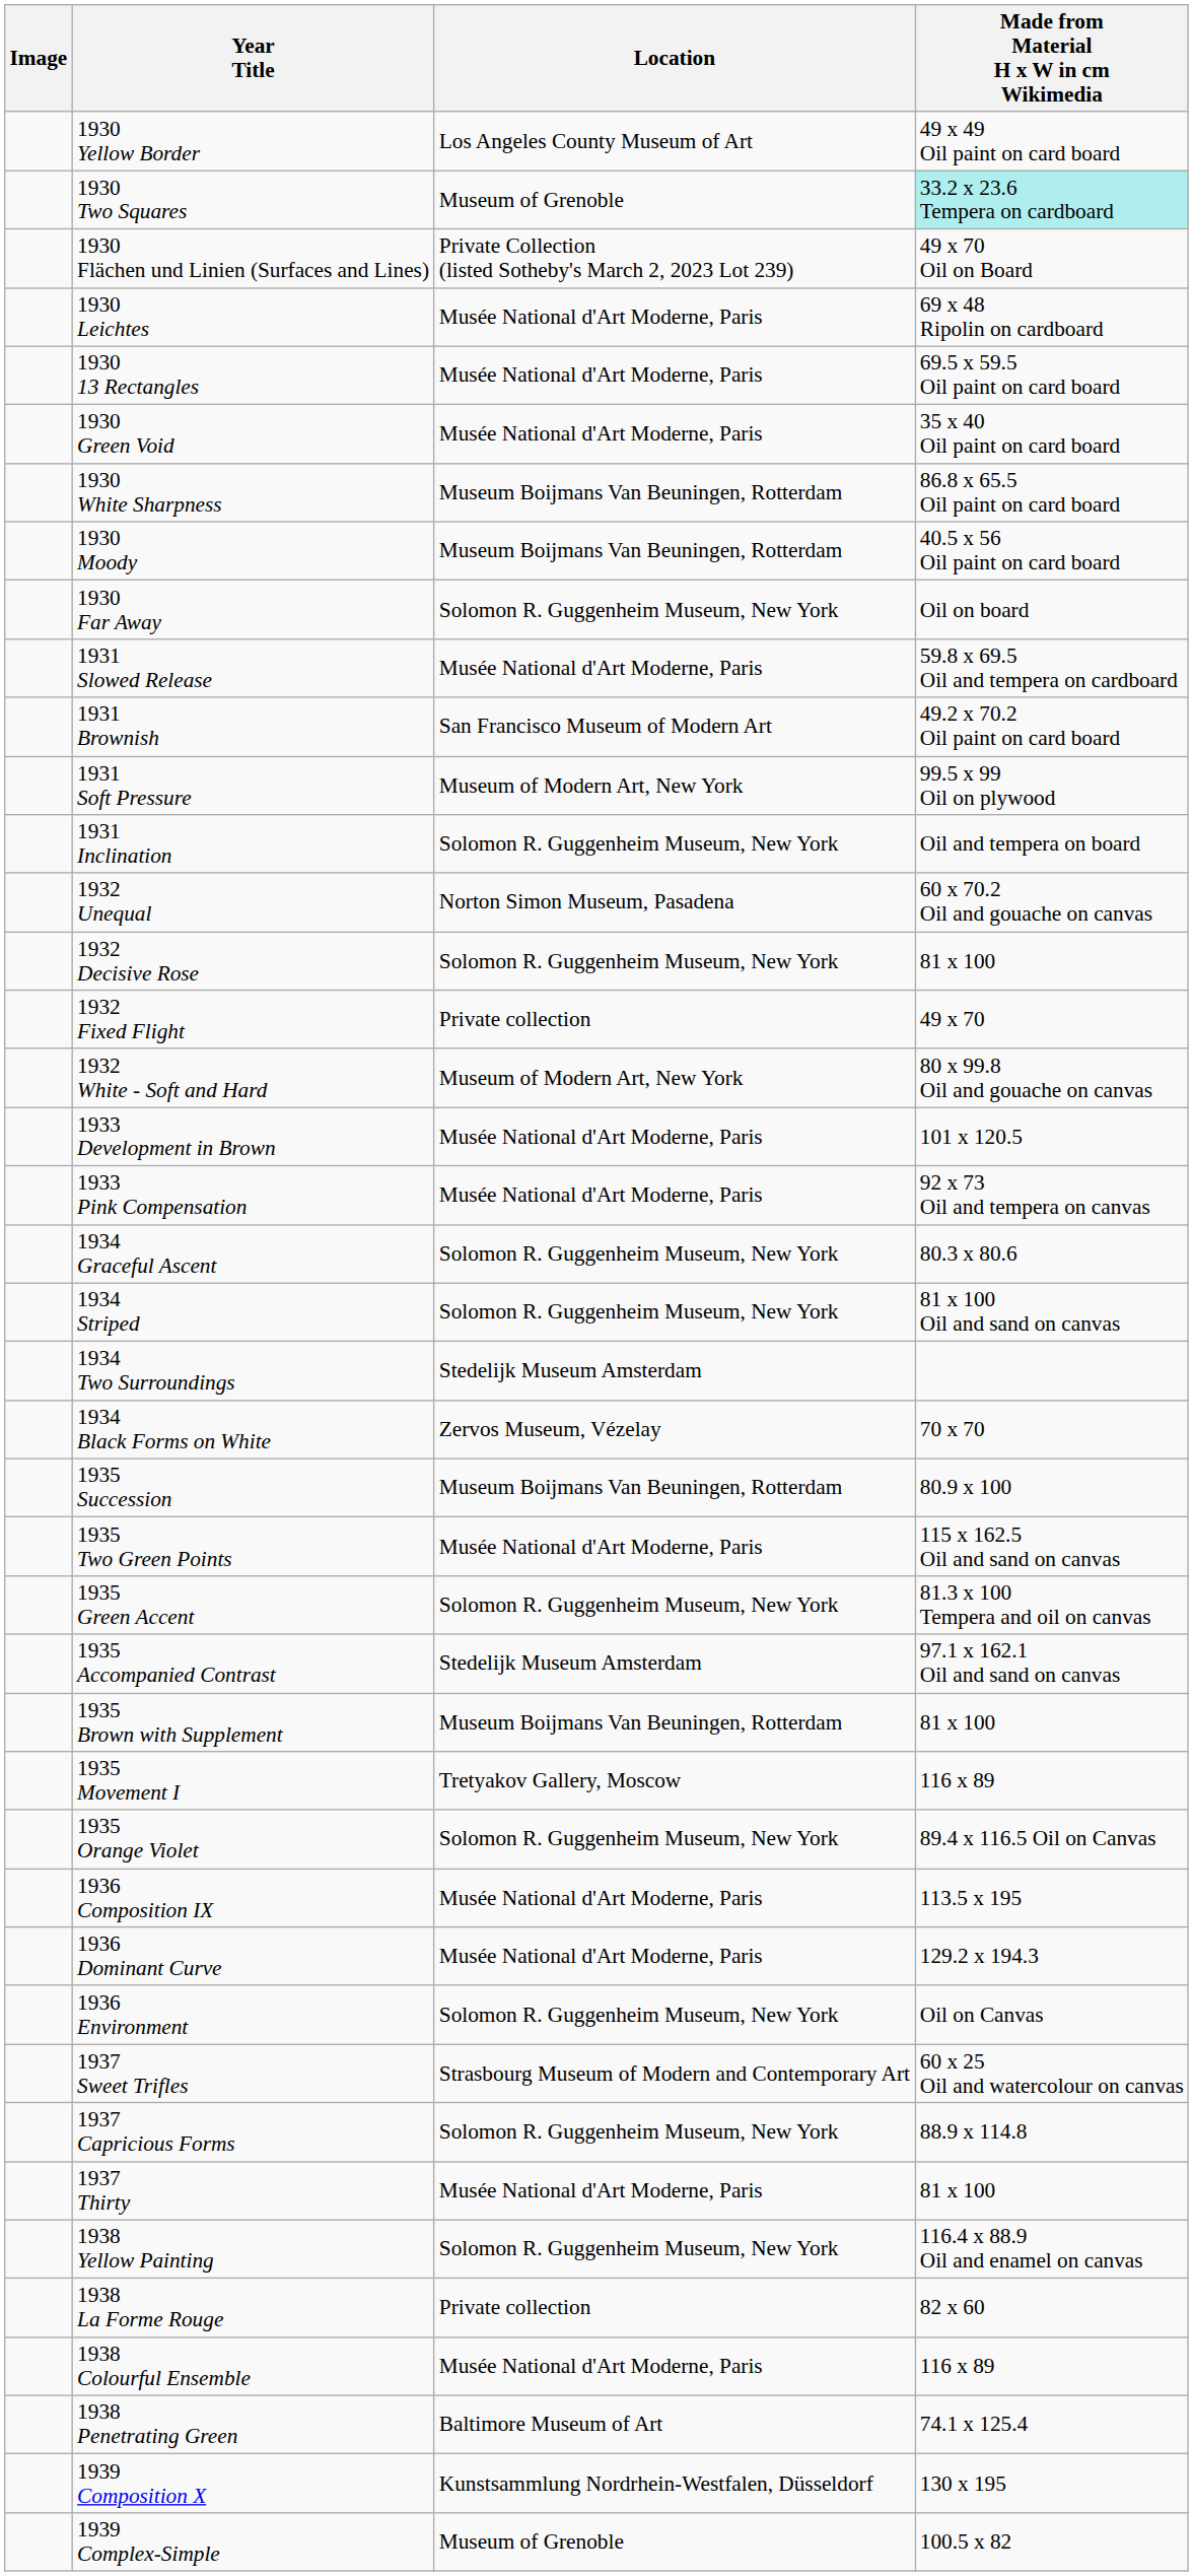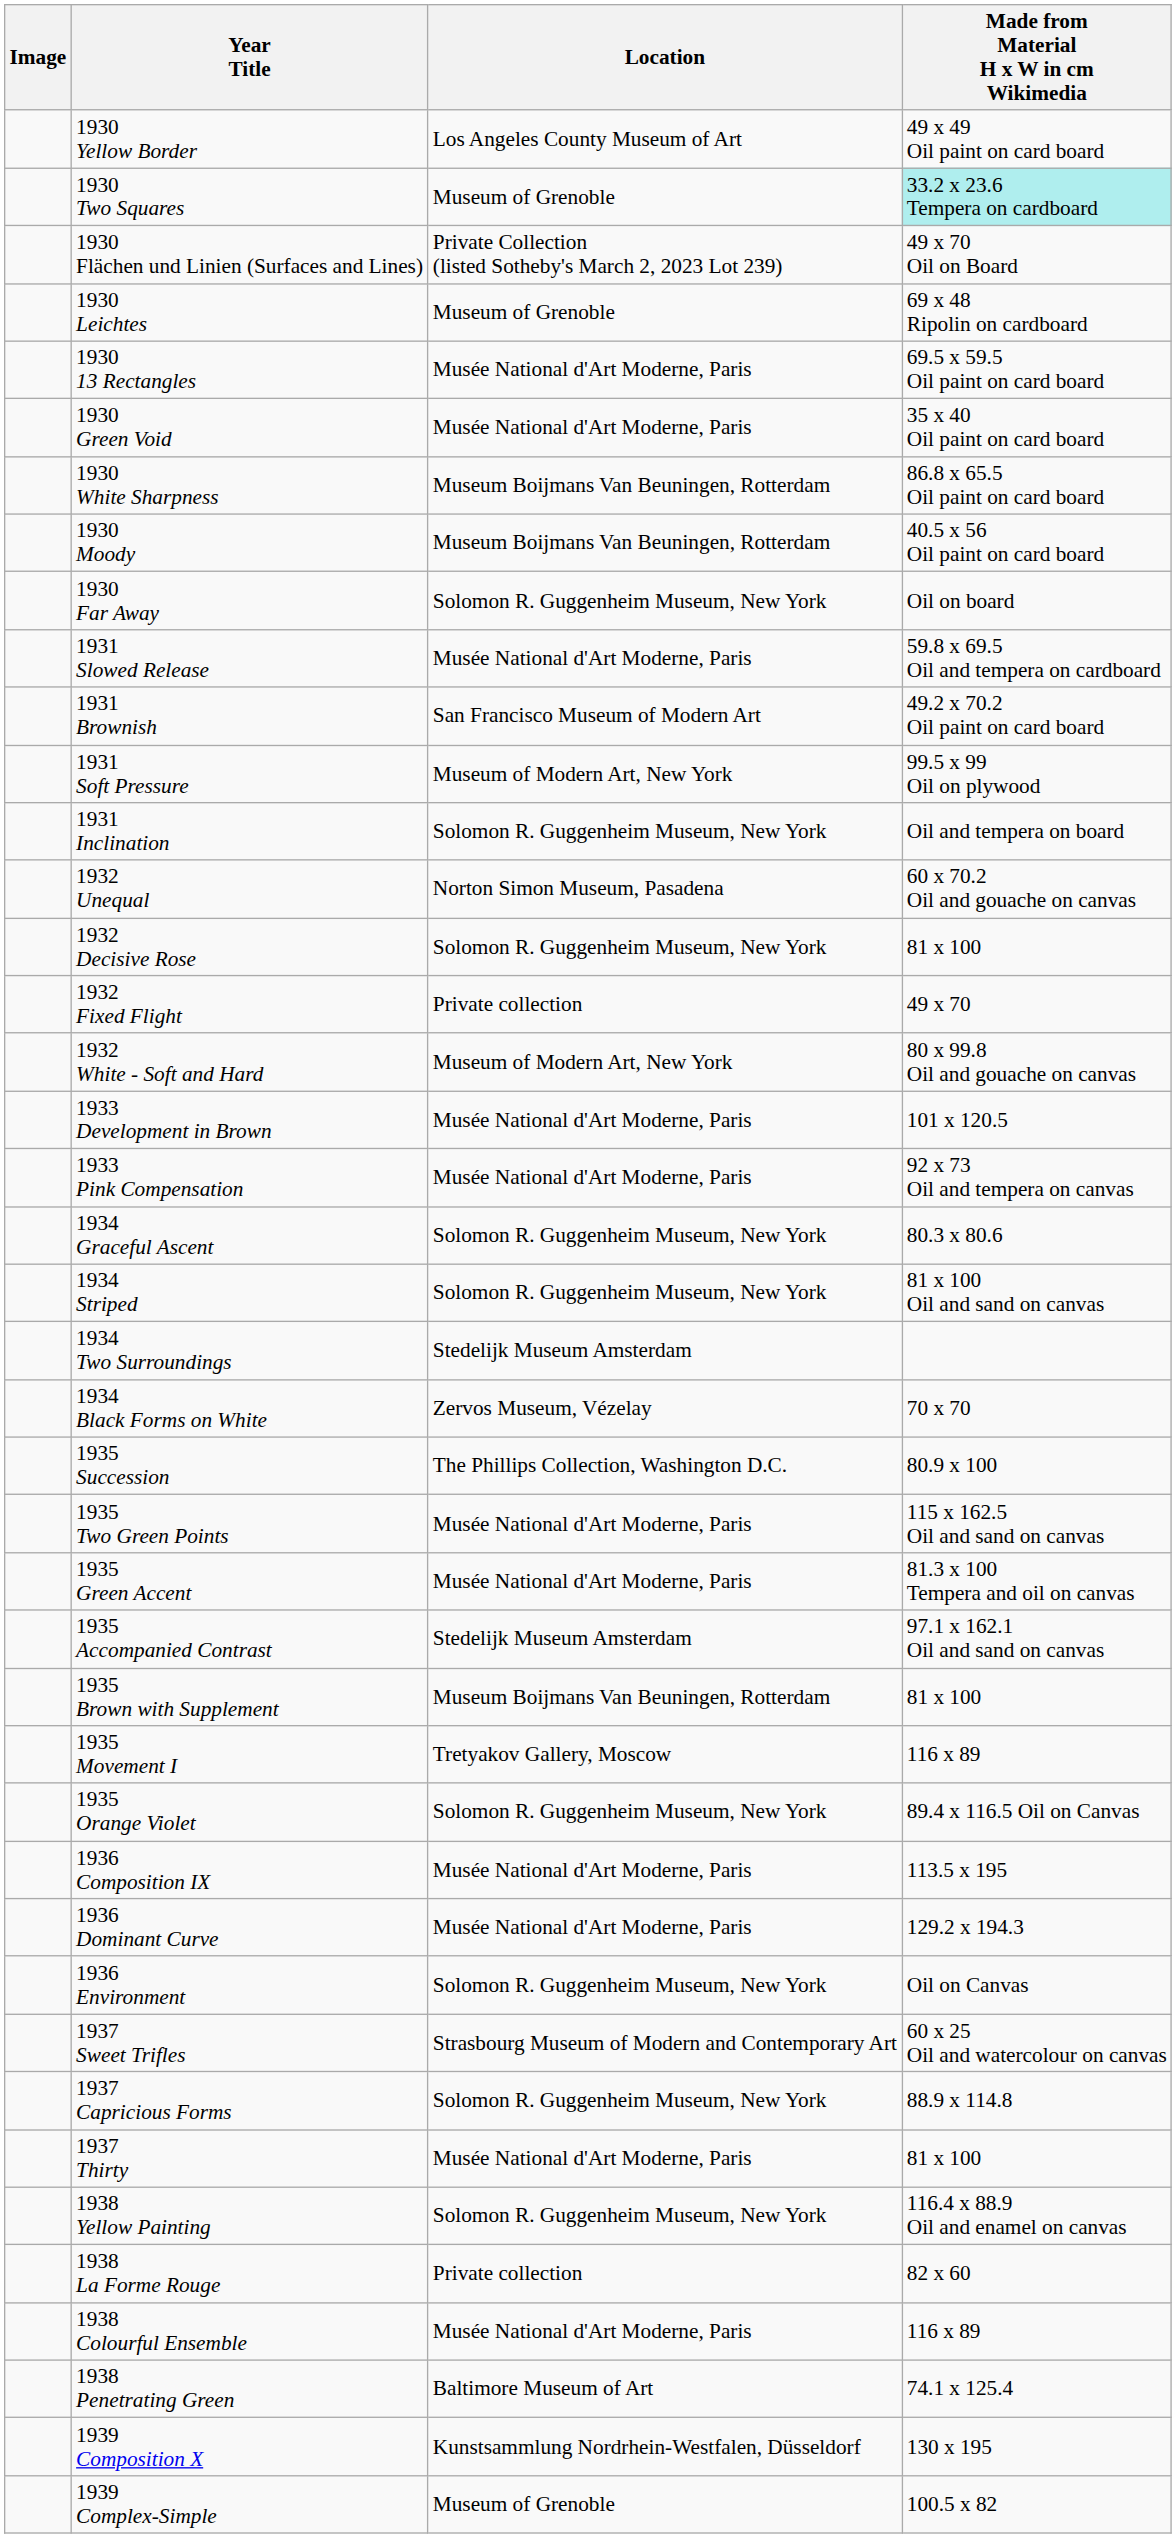1930 Leichtes | Location: Musée National d'Art Moderne, Paris -> Museum of Grenoble
1935 Succession | Location: Museum Boijmans Van Beuningen, Rotterdam -> The Phillips Collection, Washington D.C.
1935 Green Accent | Location: Solomon R. Guggenheim Museum, New York -> Musée National d'Art Moderne, Paris
